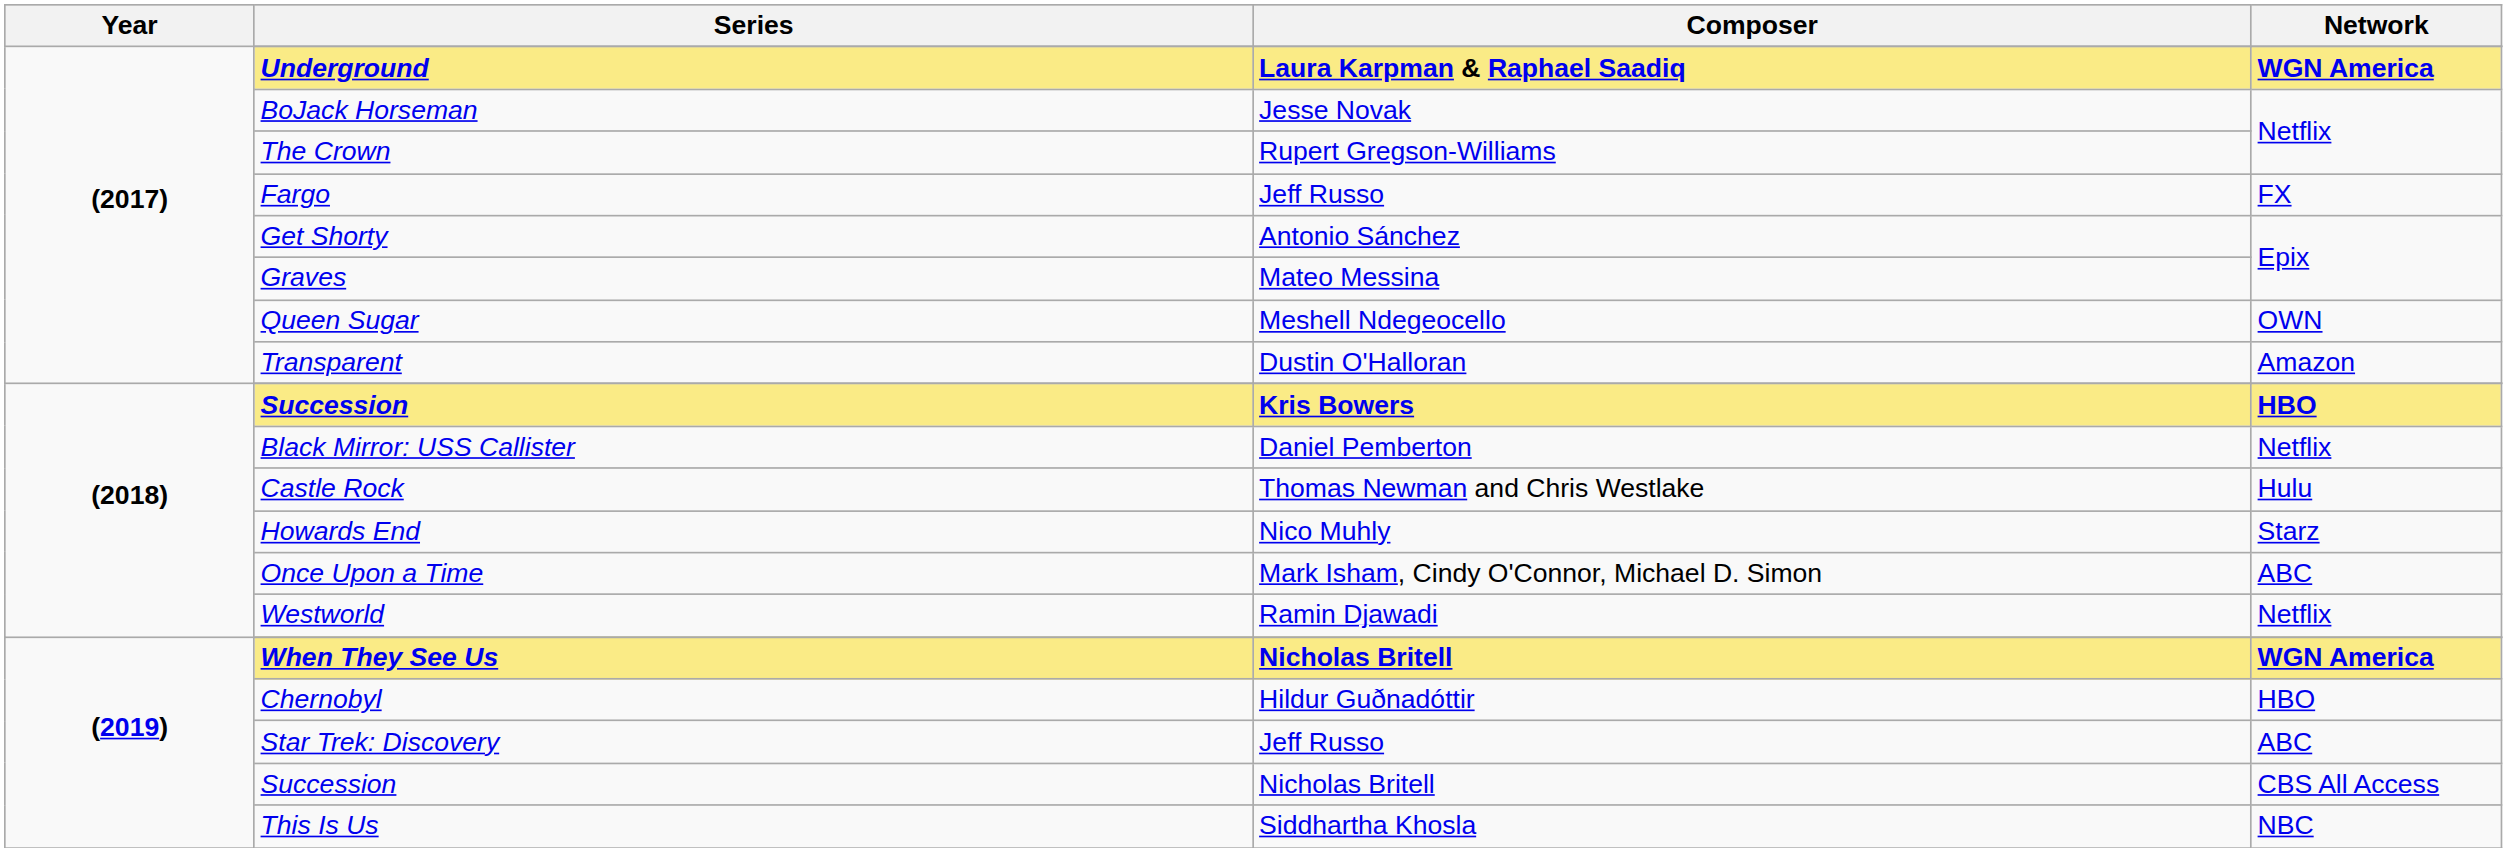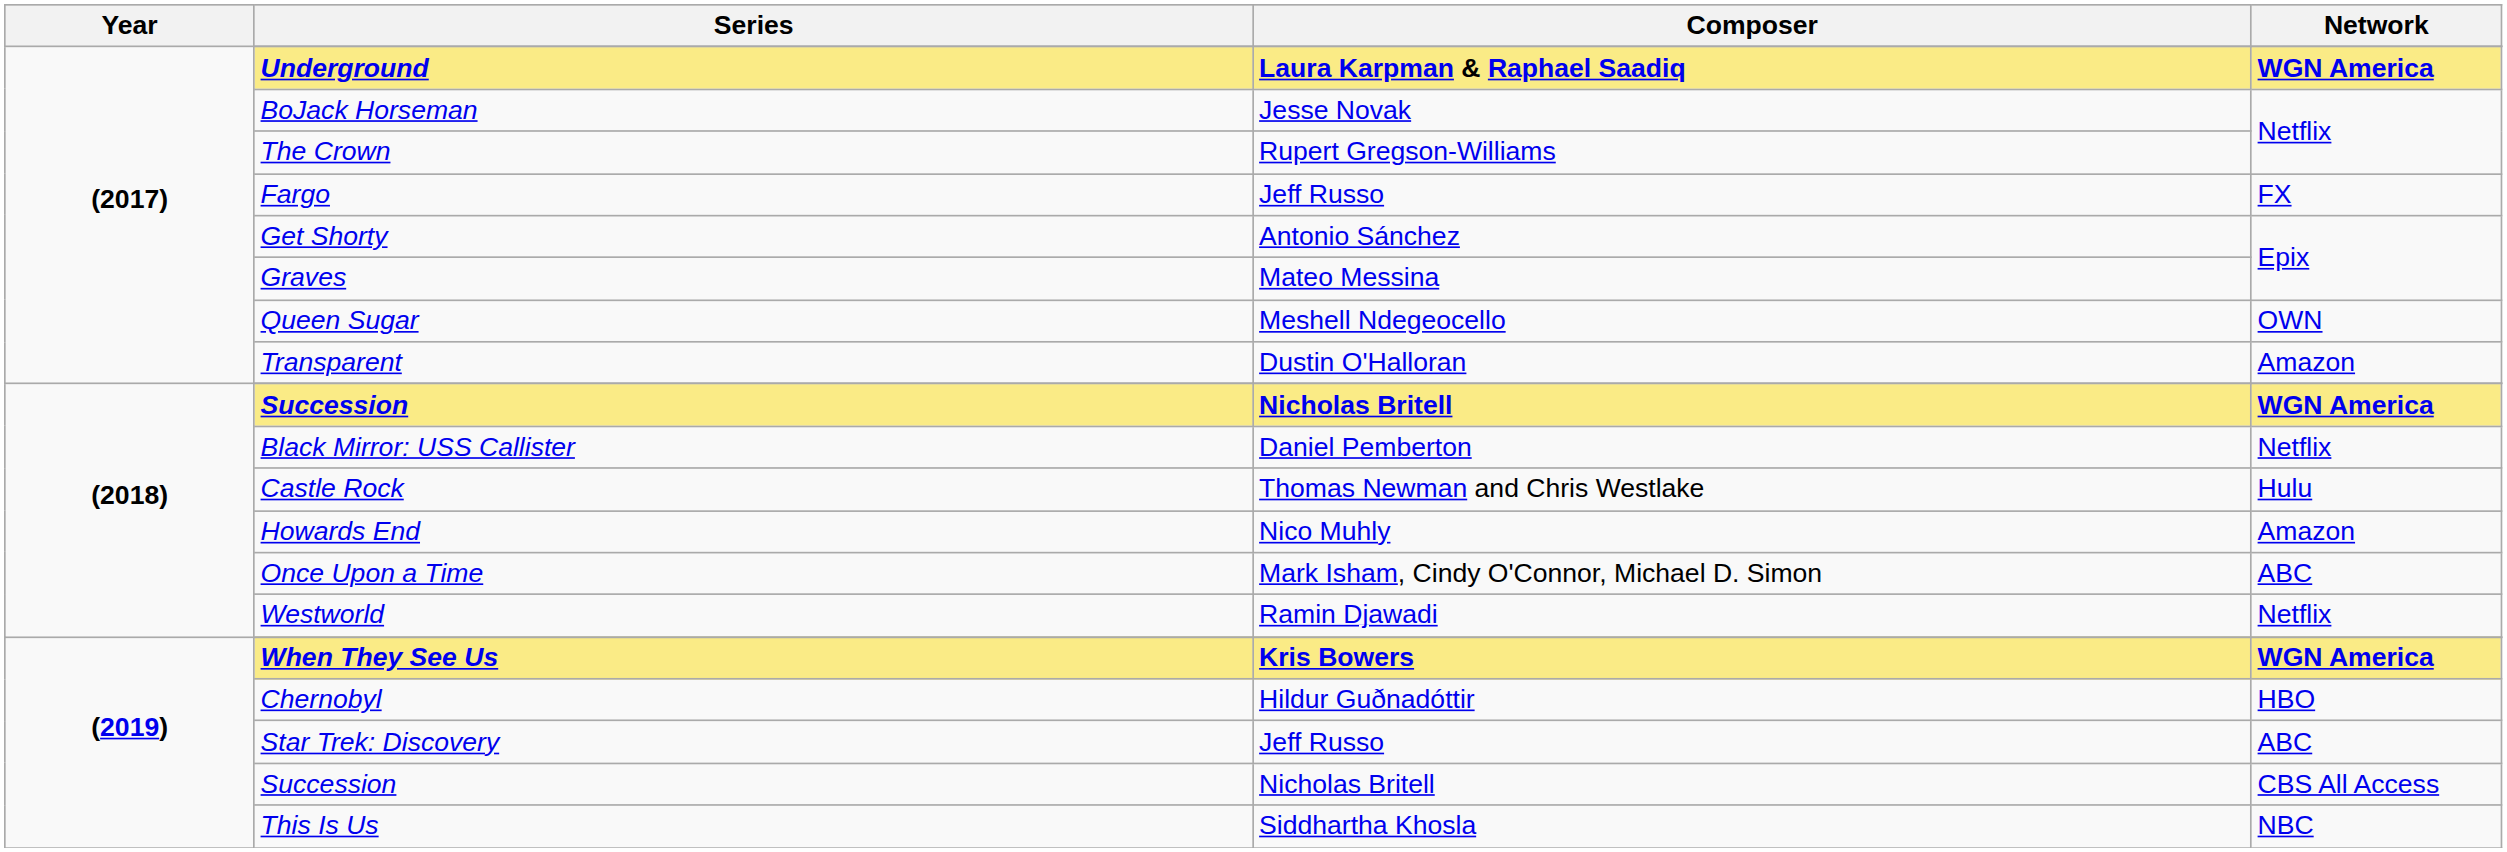(2018) / Succession | Composer: Kris Bowers -> Nicholas Britell
(2018) / Succession | Network: HBO -> WGN America
Howards End | Network: Starz -> Amazon
When They See Us | Composer: Nicholas Britell -> Kris Bowers
